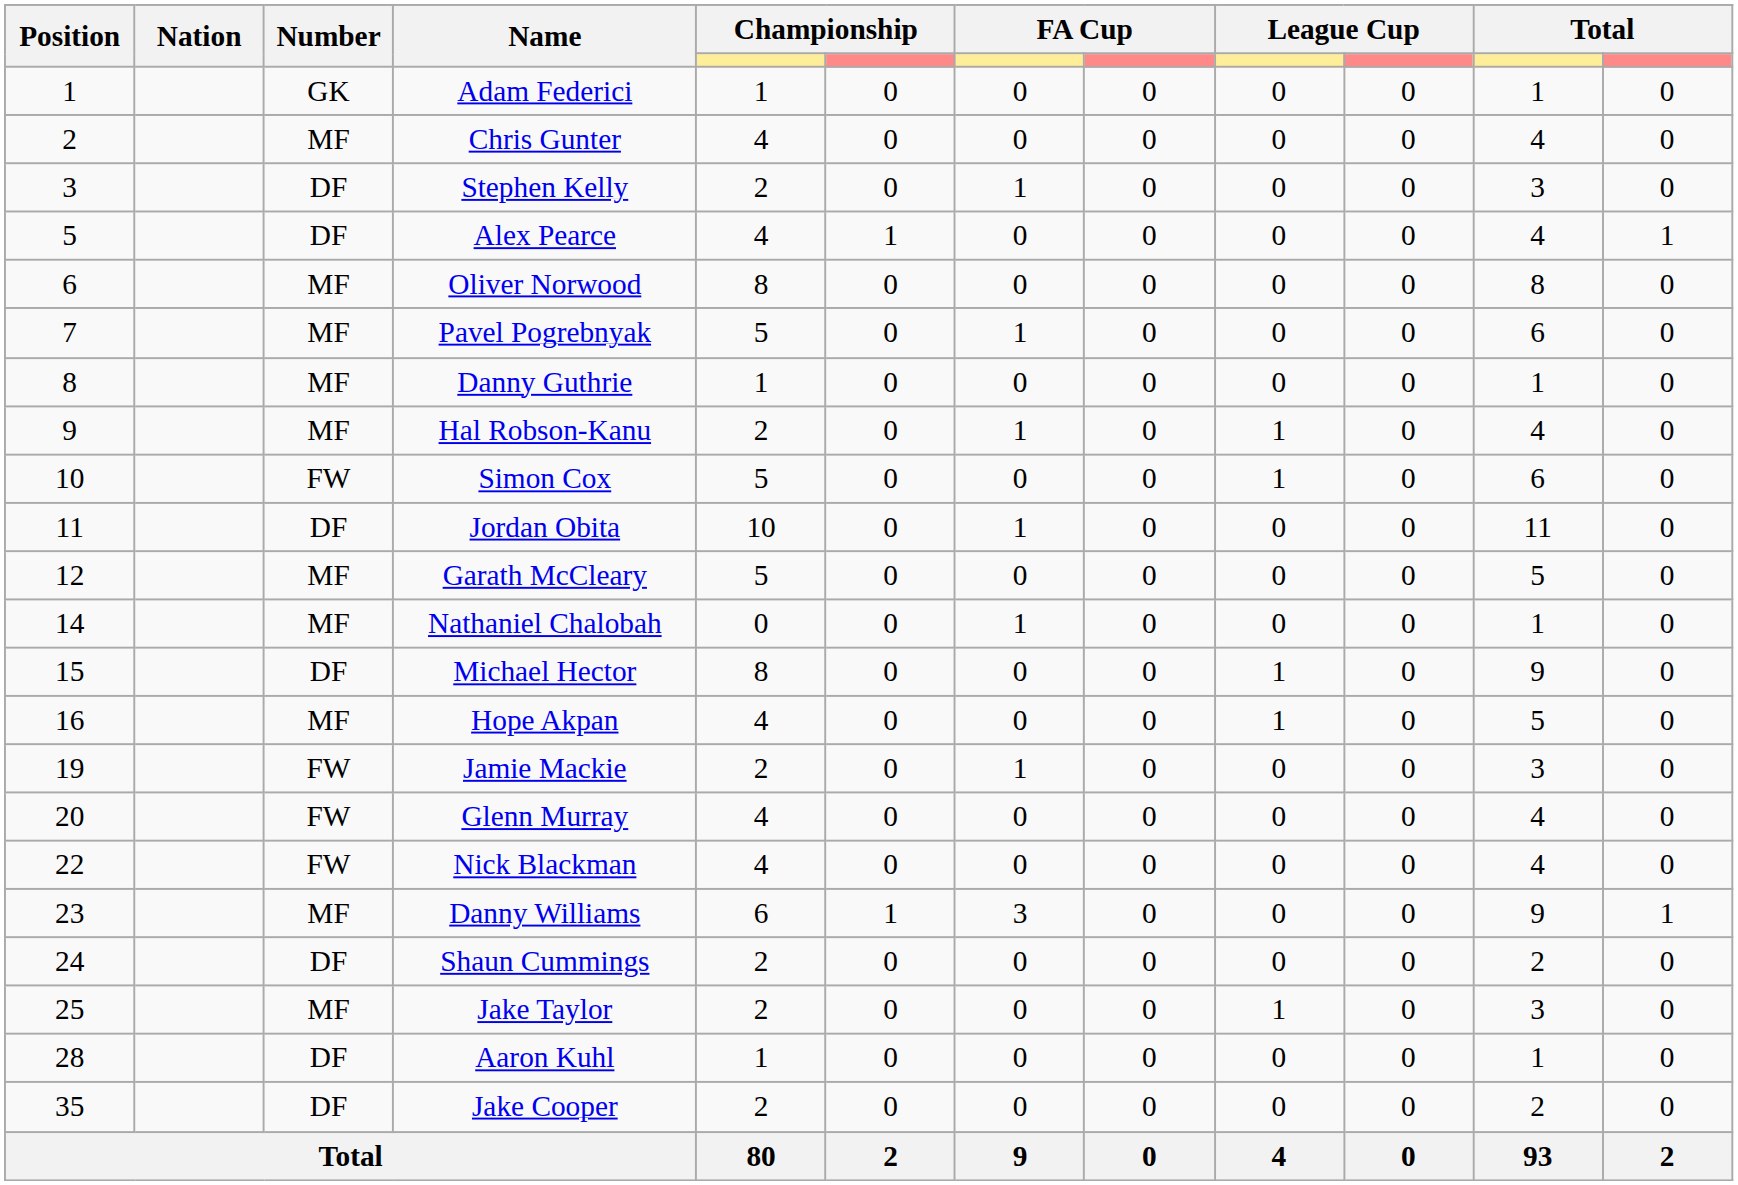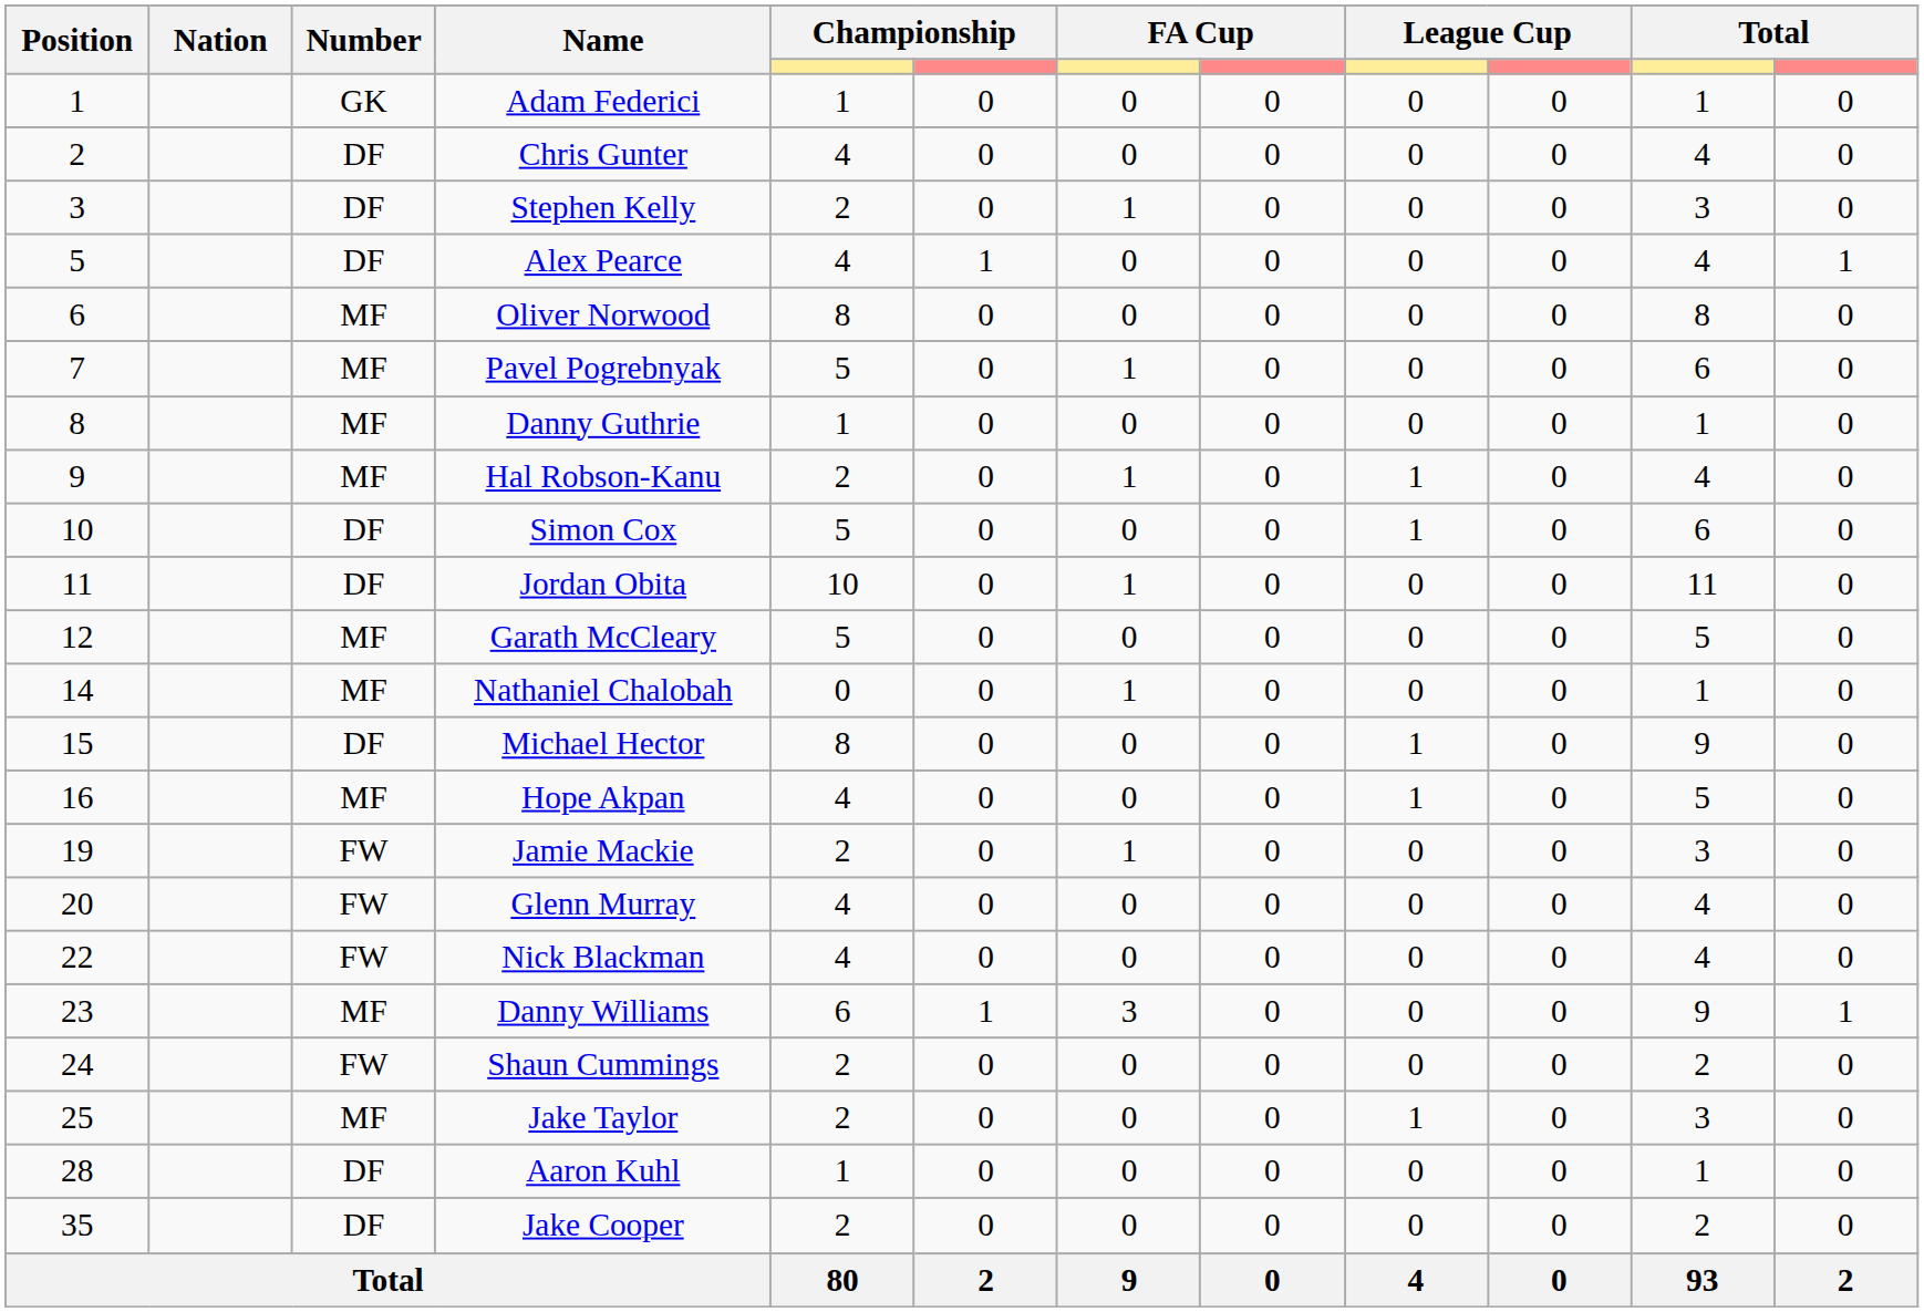Chris Gunter | Number: MF -> DF
Simon Cox | Number: FW -> DF
Shaun Cummings | Number: DF -> FW
